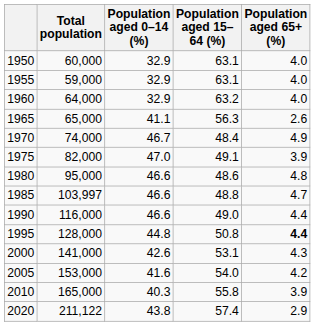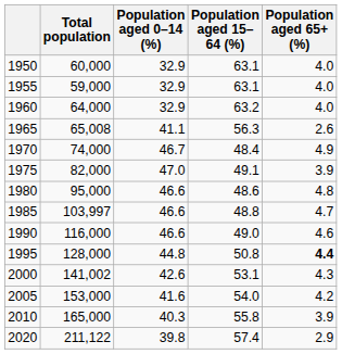1965 | Total population: 65,000 -> 65,008
1990 | Population aged 65+ (%): 4.4 -> 4.6
2000 | Total population: 141,000 -> 141,002
2020 | Population aged 0–14 (%): 43.8 -> 39.8
